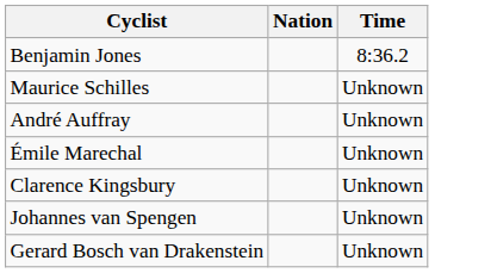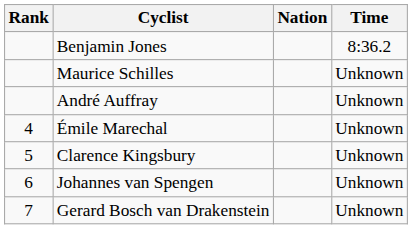+ column: Rank | 4 | 5 | 6 | 7
